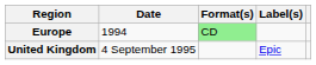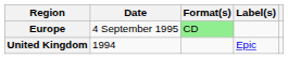Europe | Date: 1994 -> 4 September 1995
United Kingdom | Date: 4 September 1995 -> 1994
